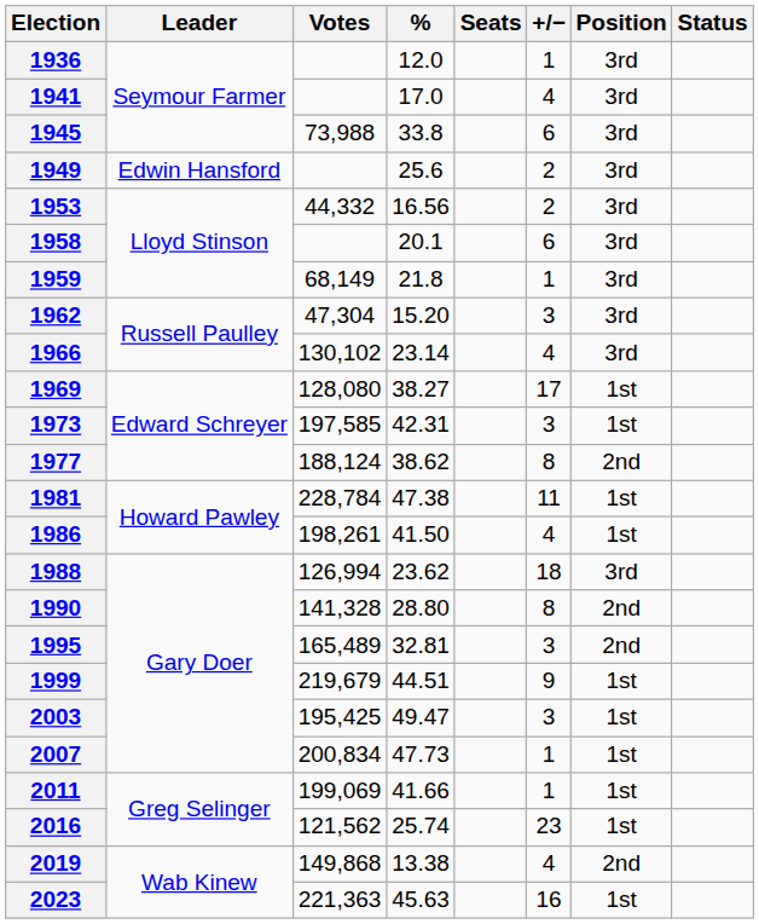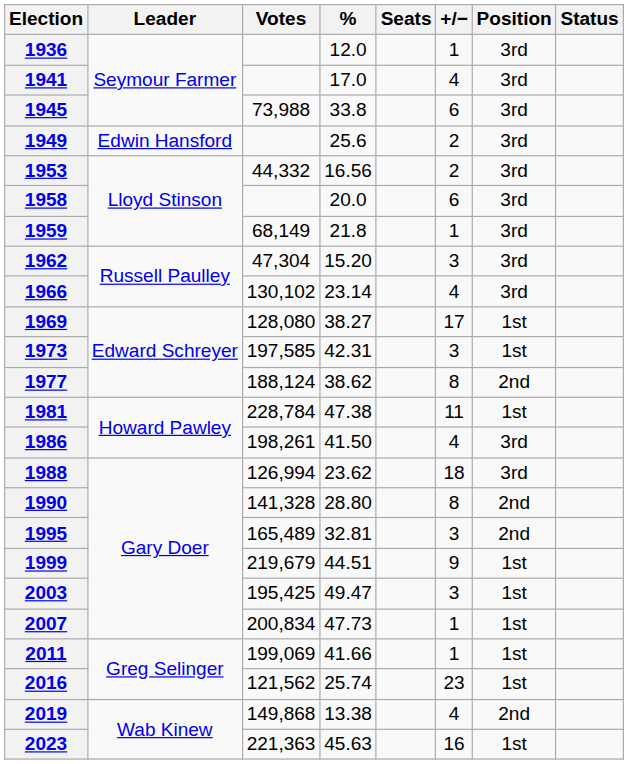1958 | %: 20.1 -> 20.0
1986 | Position: 1st -> 3rd
